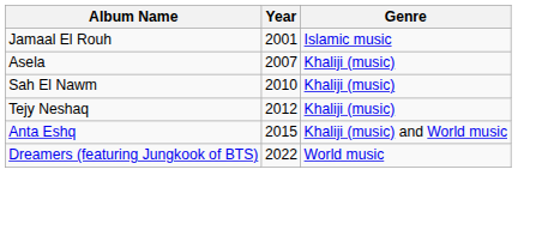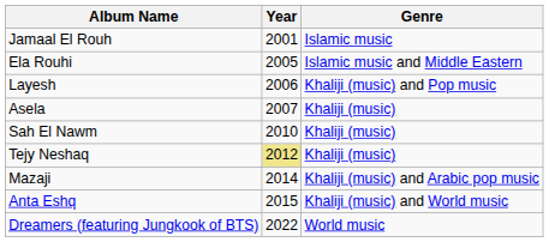+ row: Ela Rouhi | 2005 | Islamic music and Middle Eastern
+ row: Layesh | 2006 | Khaliji (music) and Pop music
Tejy Neshaq | Year: no background -> khaki background
+ row: Mazaji | 2014 | Khaliji (music) and Arabic pop music
